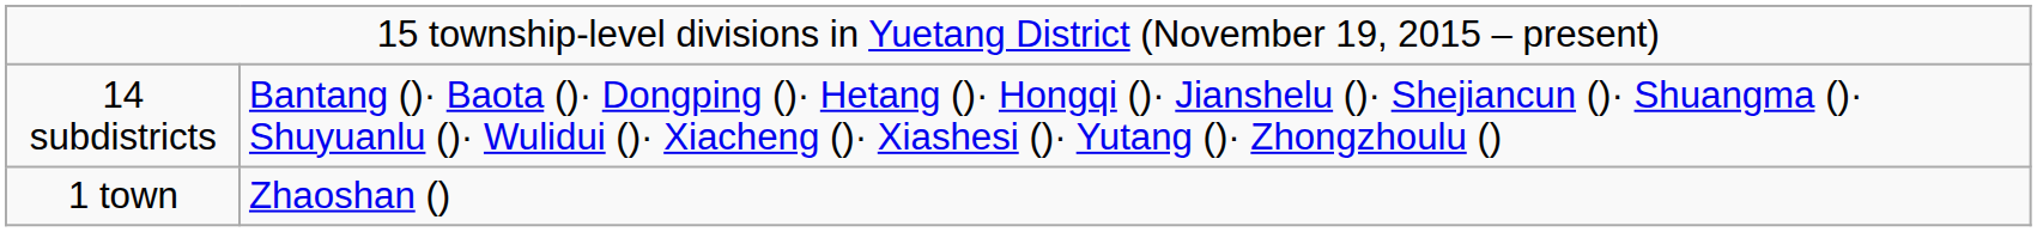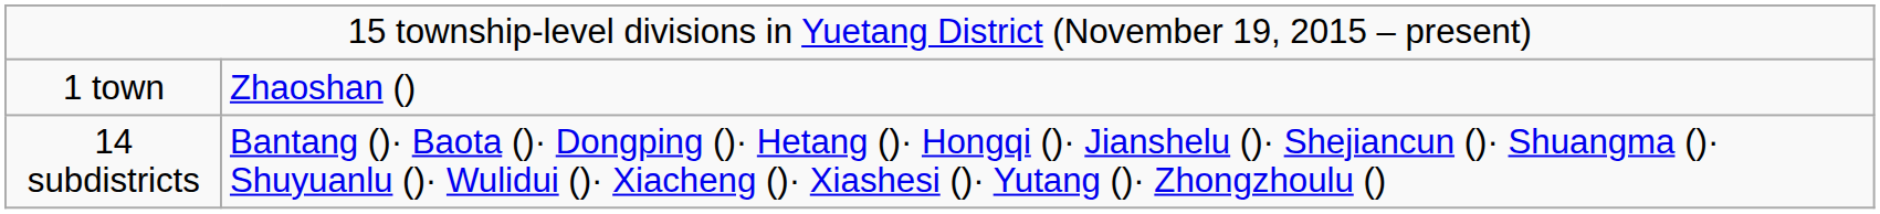rows swapped: 14 subdistricts <-> 1 town
